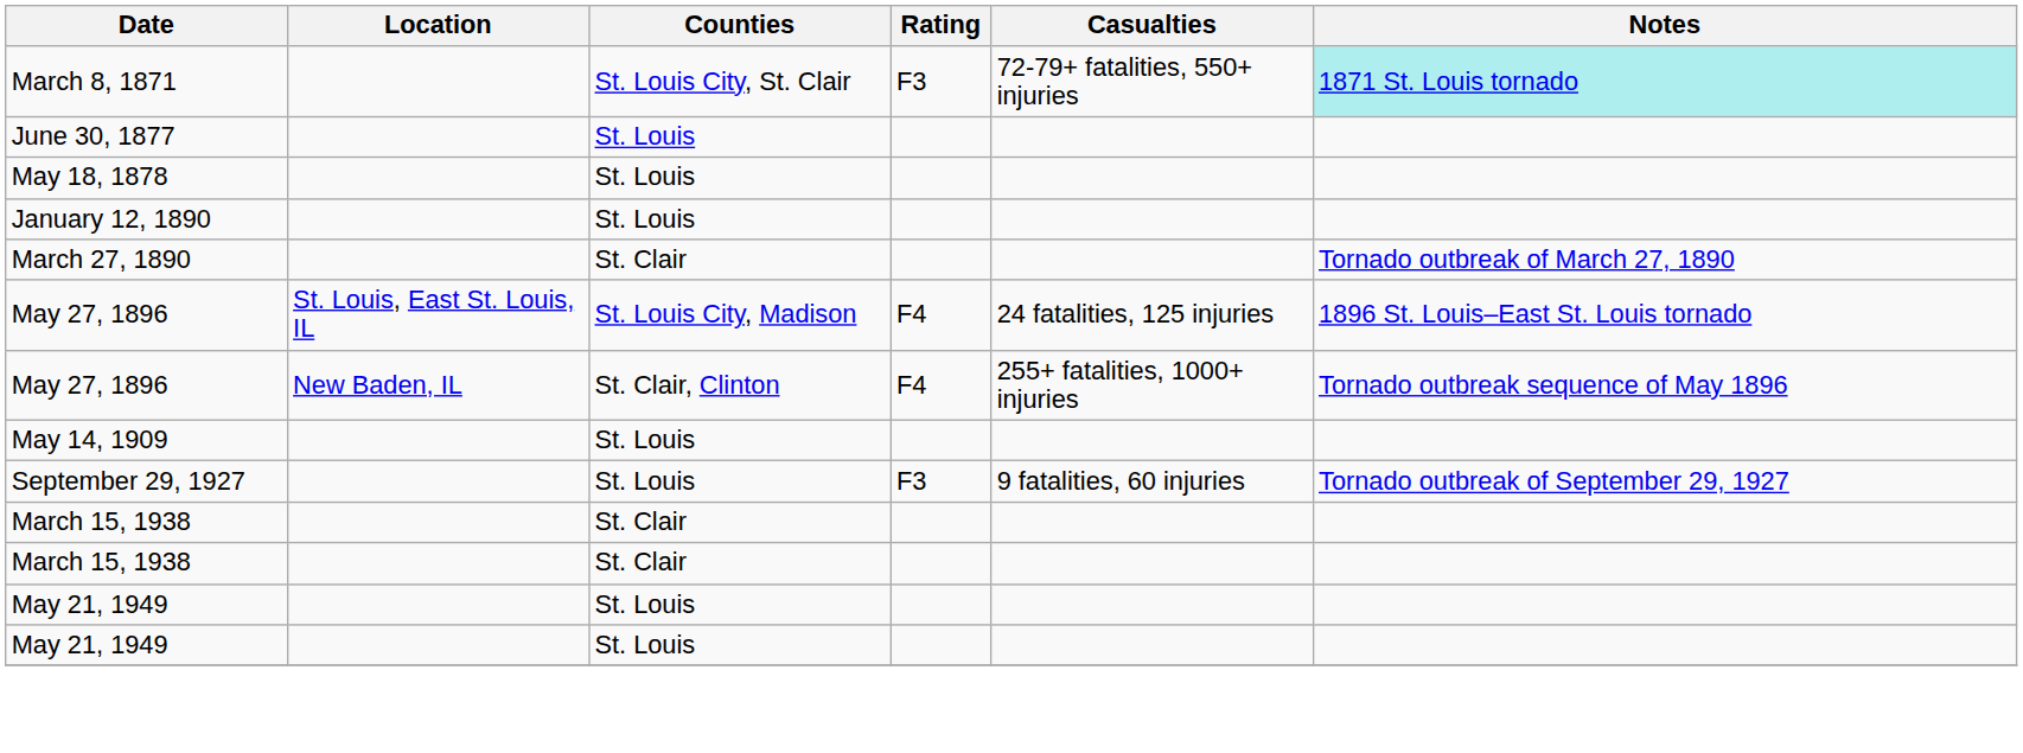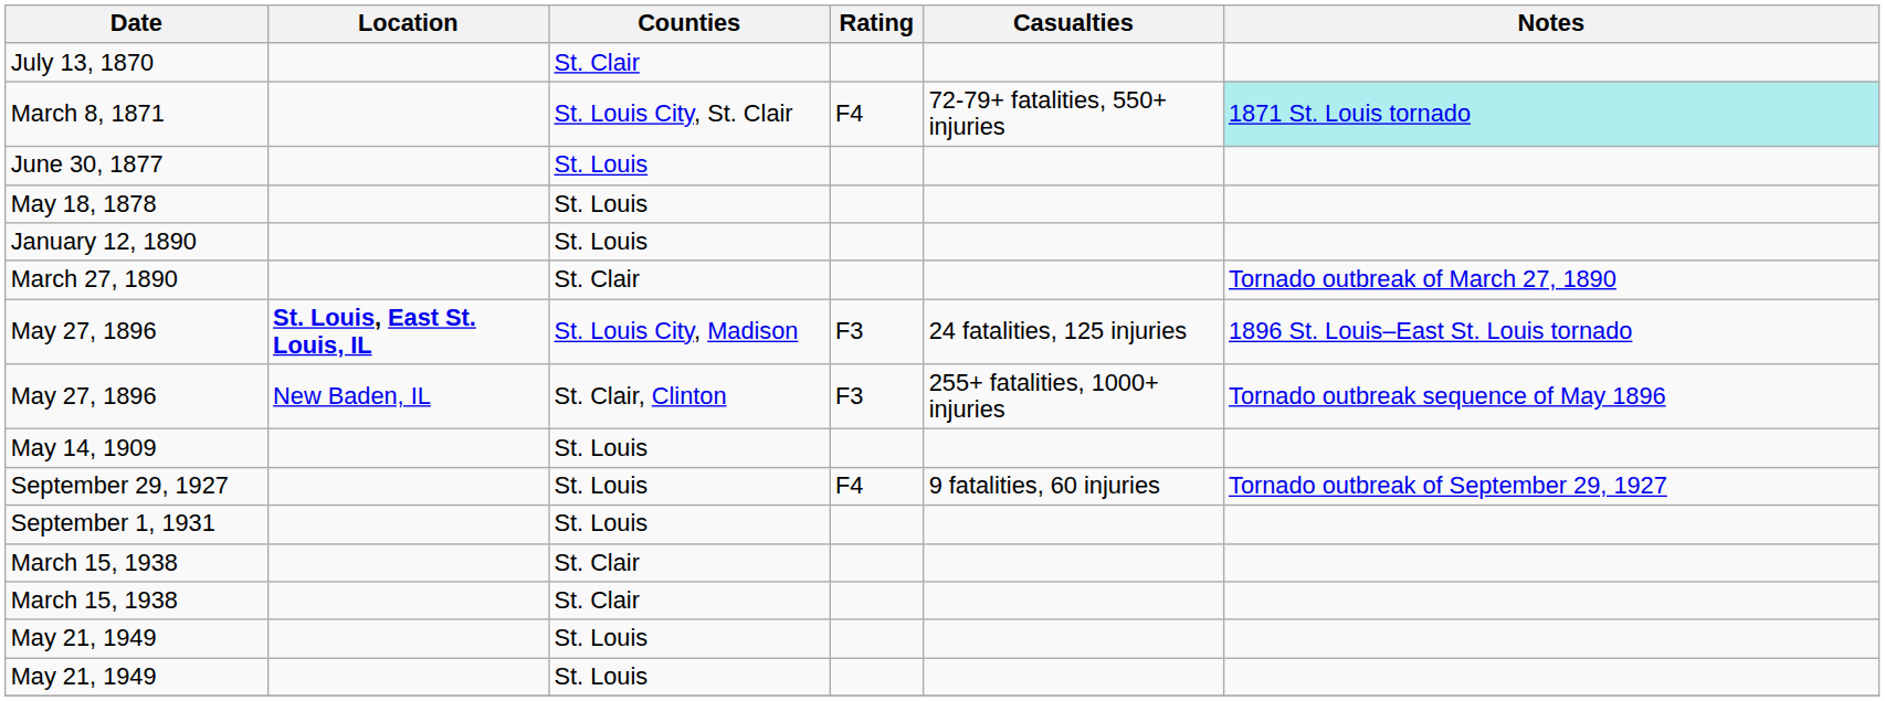+ row: July 13, 1870 | St. Clair
March 8, 1871 | Rating: F3 -> F4
May 27, 1896 / St. Louis City, Madison | Location: normal -> bold
May 27, 1896 / St. Louis City, Madison | Rating: F4 -> F3
May 27, 1896 / St. Clair, Clinton | Rating: F4 -> F3
September 29, 1927 | Rating: F3 -> F4
+ row: September 1, 1931 | St. Louis
